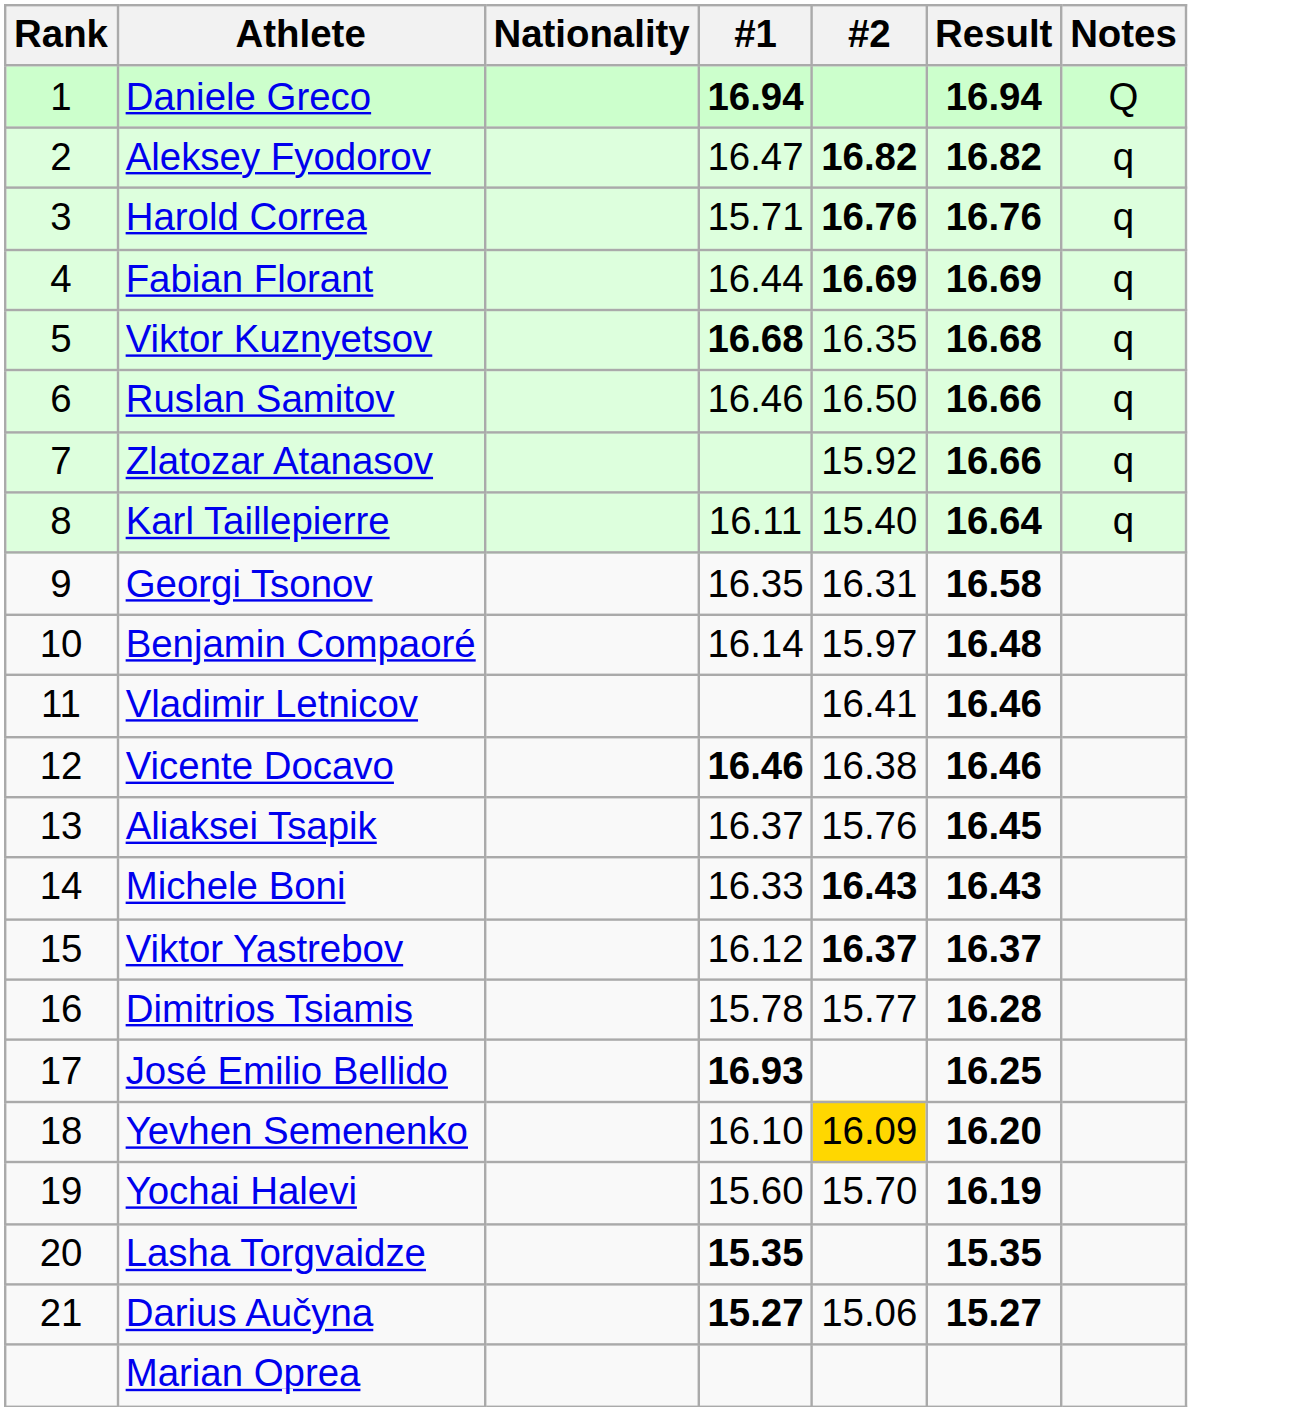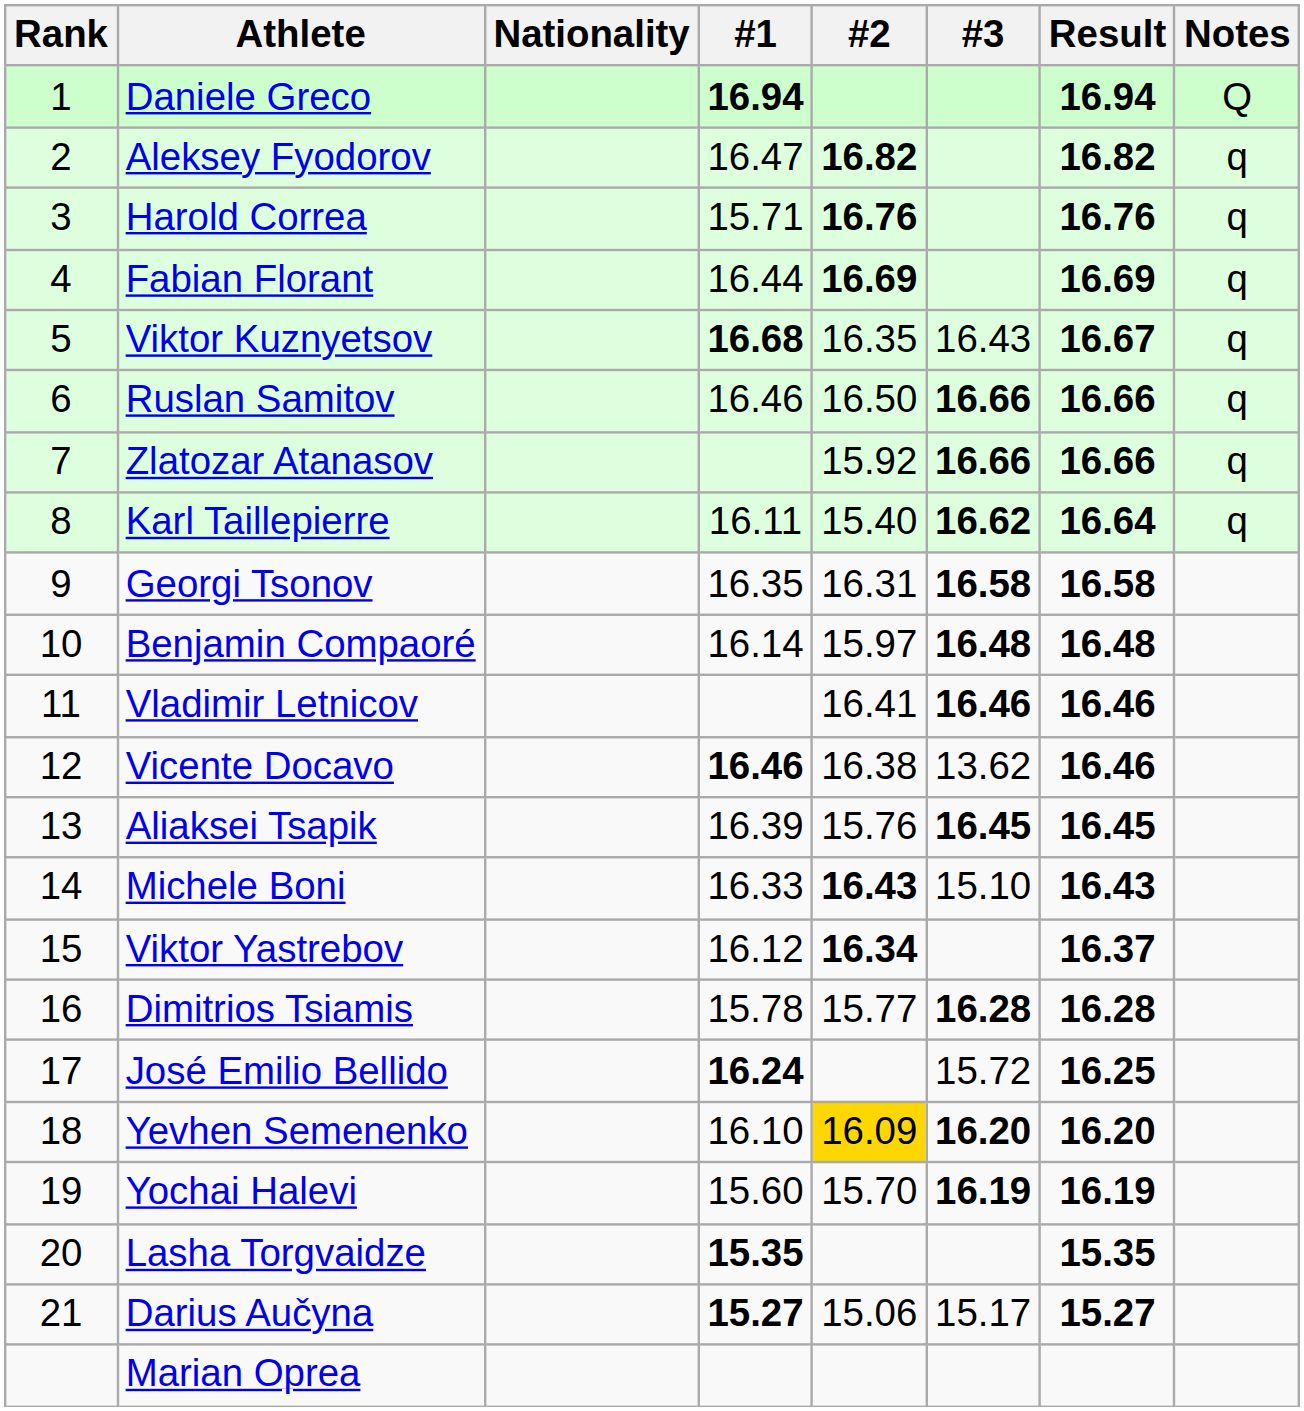+ column: #3 | 16.43 | 16.66 | 16.66 | 16.62 | 16.58 | 16.48 | 16.46 | 13.62 | 16.45 | 15.10 | 16.28 | 15.72 | 16.20 | 16.19 | 15.17
Viktor Kuznyetsov | Result: 16.68 -> 16.67
Aliaksei Tsapik | #1: 16.37 -> 16.39
Viktor Yastrebov | #2: 16.37 -> 16.34
José Emilio Bellido | #1: 16.93 -> 16.24
